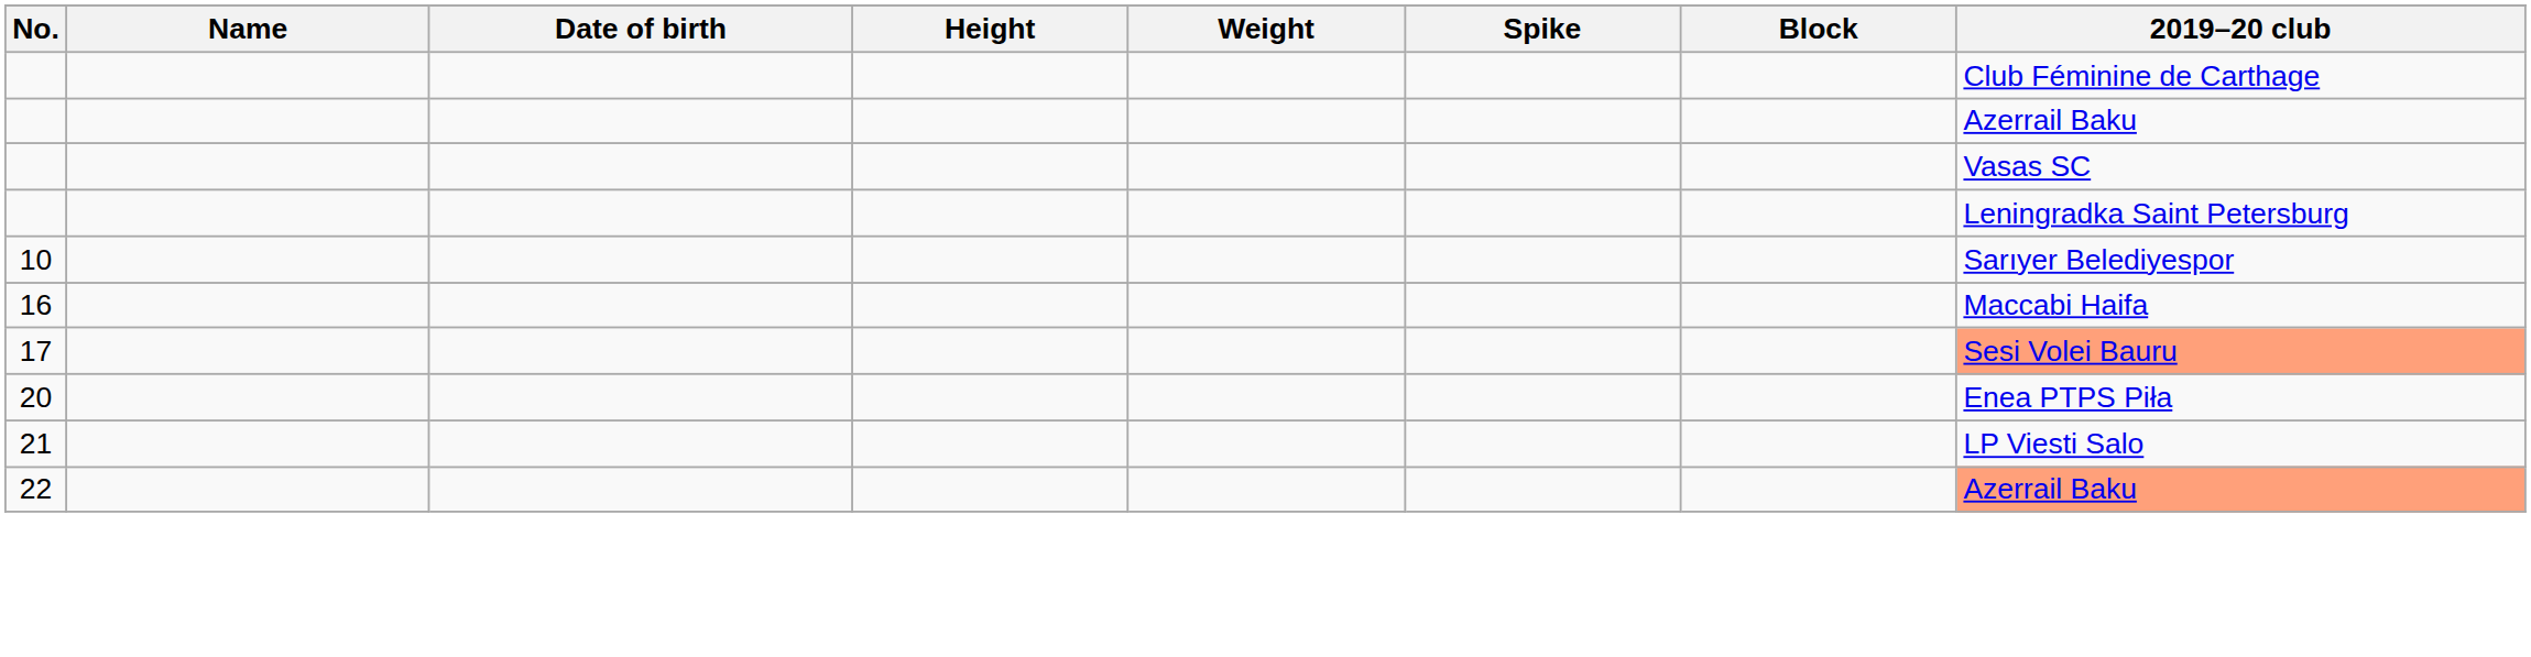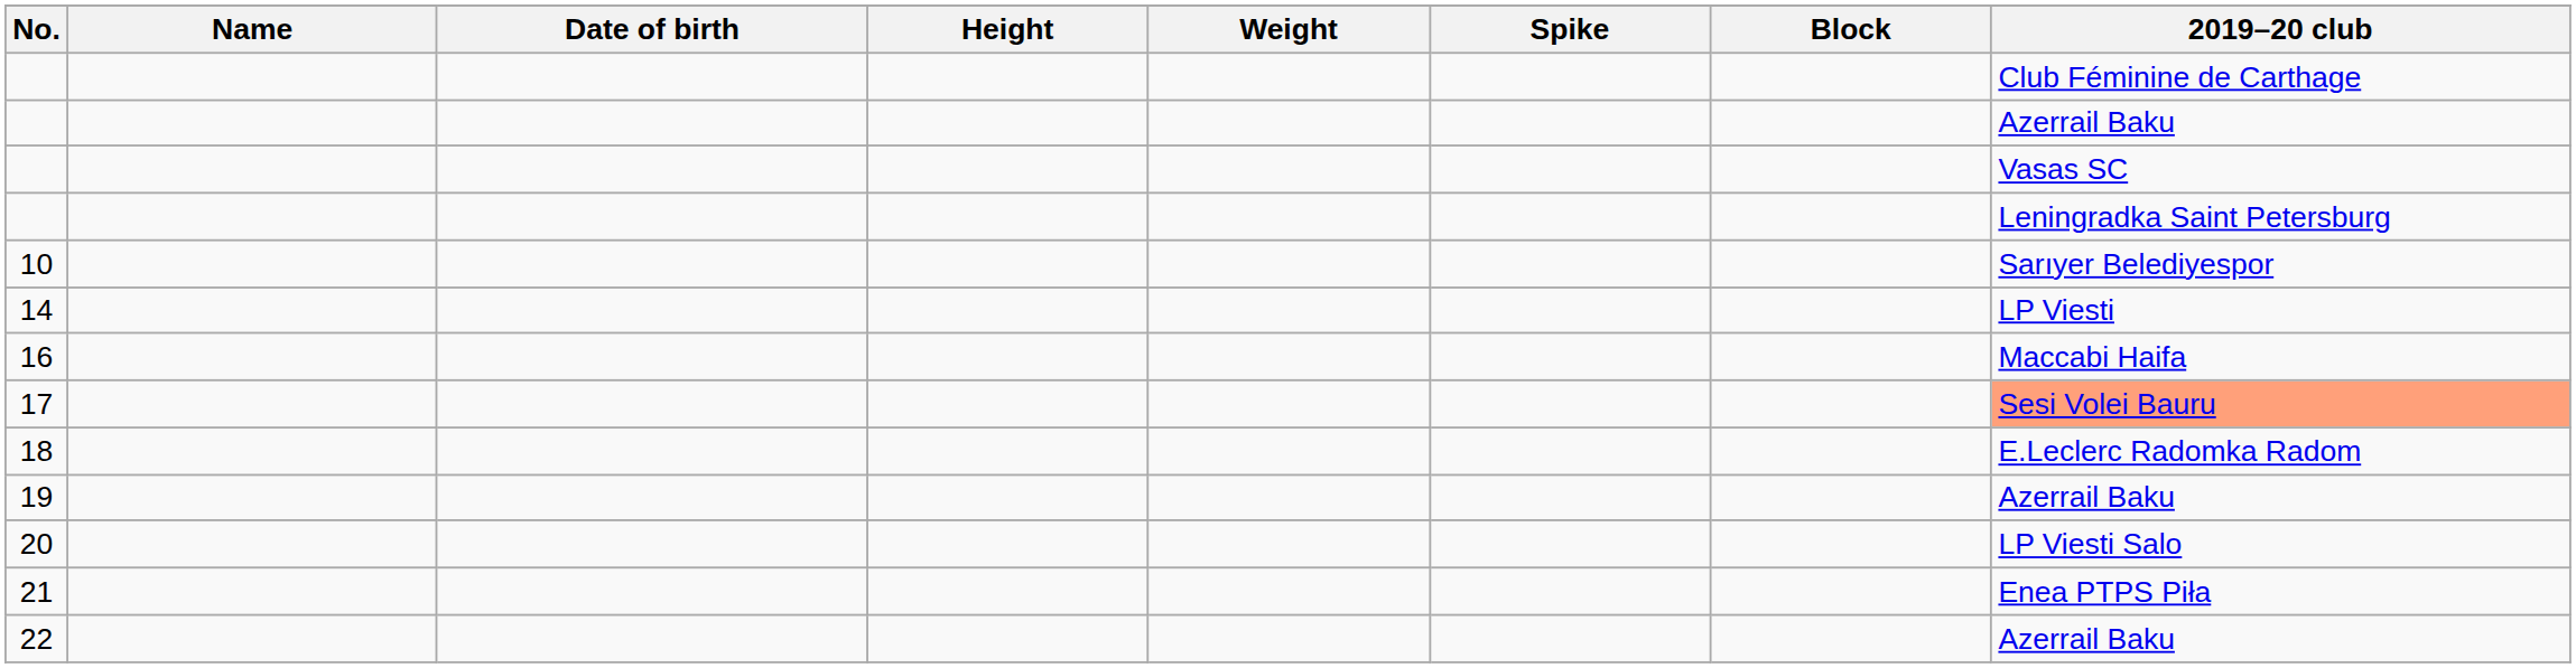+ row: 14 | LP Viesti
+ row: 18 | E.Leclerc Radomka Radom
+ row: 19 | Azerrail Baku
20 | 2019–20 club: Enea PTPS Piła -> LP Viesti Salo
21 | 2019–20 club: LP Viesti Salo -> Enea PTPS Piła
22 | 2019–20 club: lightsalmon background -> no background
